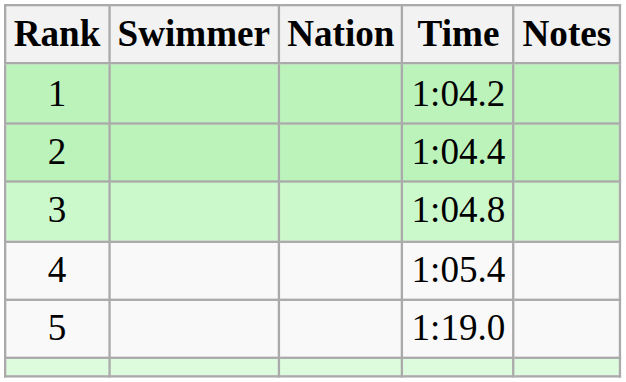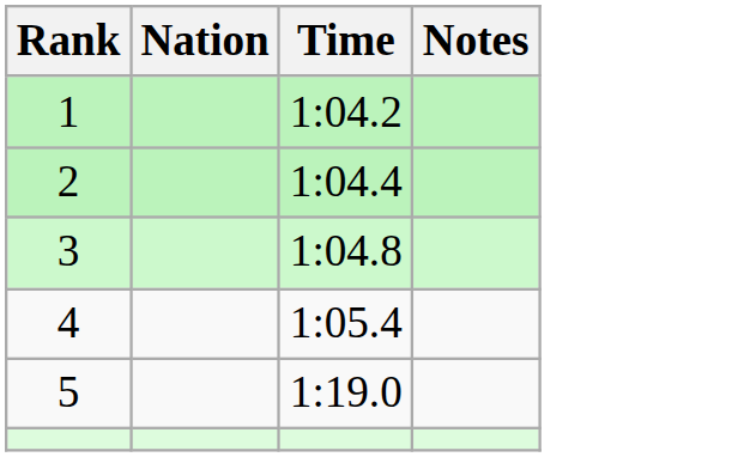- column: Swimmer
